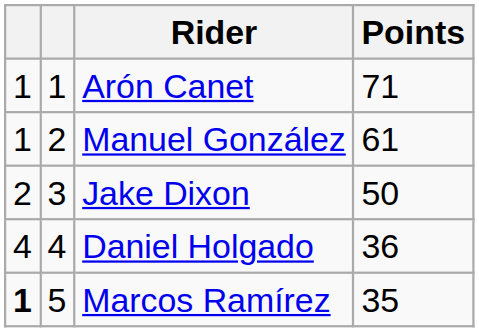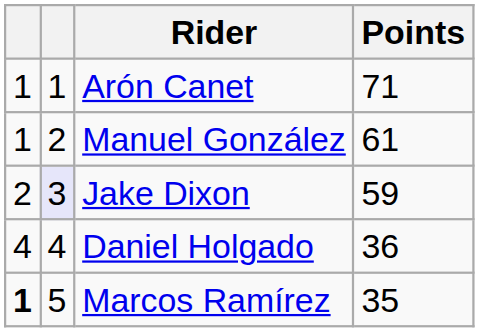Jake Dixon | column 2: no background -> lavender background
Jake Dixon | Points: 50 -> 59
